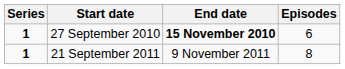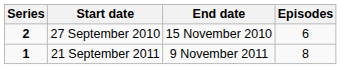27 September 2010 | Series: 1 -> 2
27 September 2010 | End date: bold -> normal
